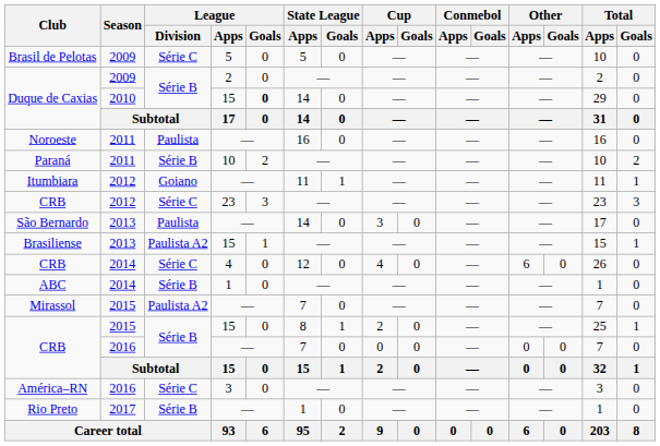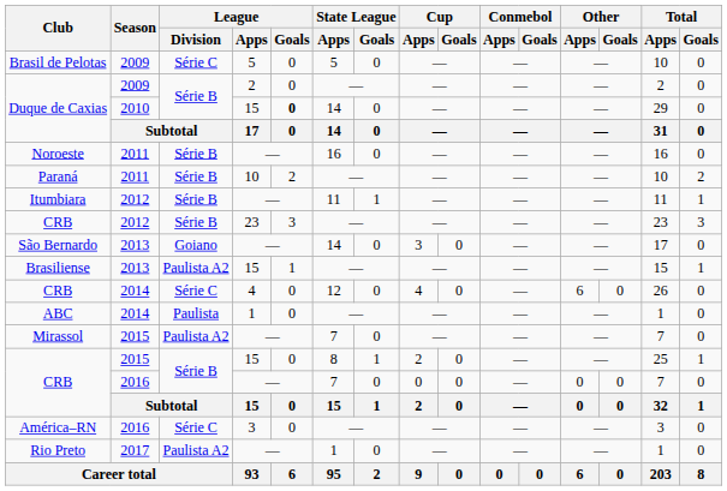Noroeste | League / Division: Paulista -> Série B
Itumbiara | League / Division: Goiano -> Série B
CRB / 2012 | League / Division: Série C -> Série B
São Bernardo | League / Division: Paulista -> Goiano
ABC | League / Division: Série B -> Paulista
Rio Preto | League / Division: Série B -> Paulista A2
